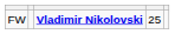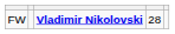FW | column 4: 25 -> 28
